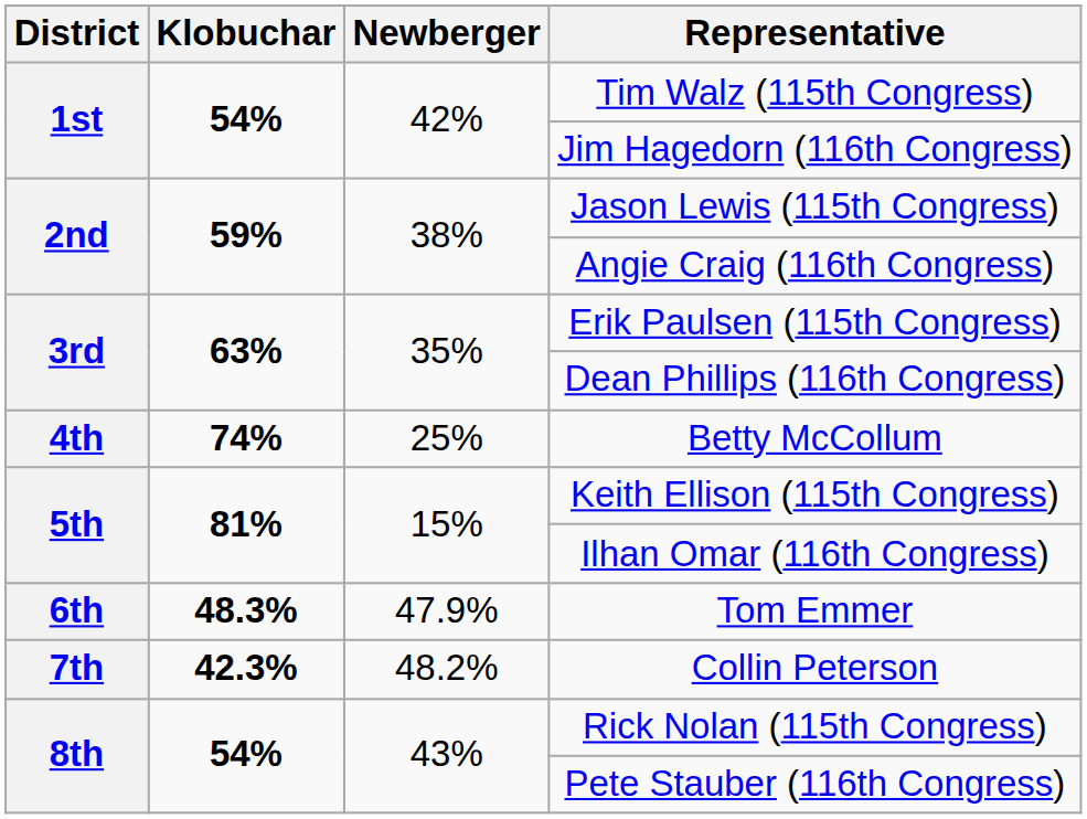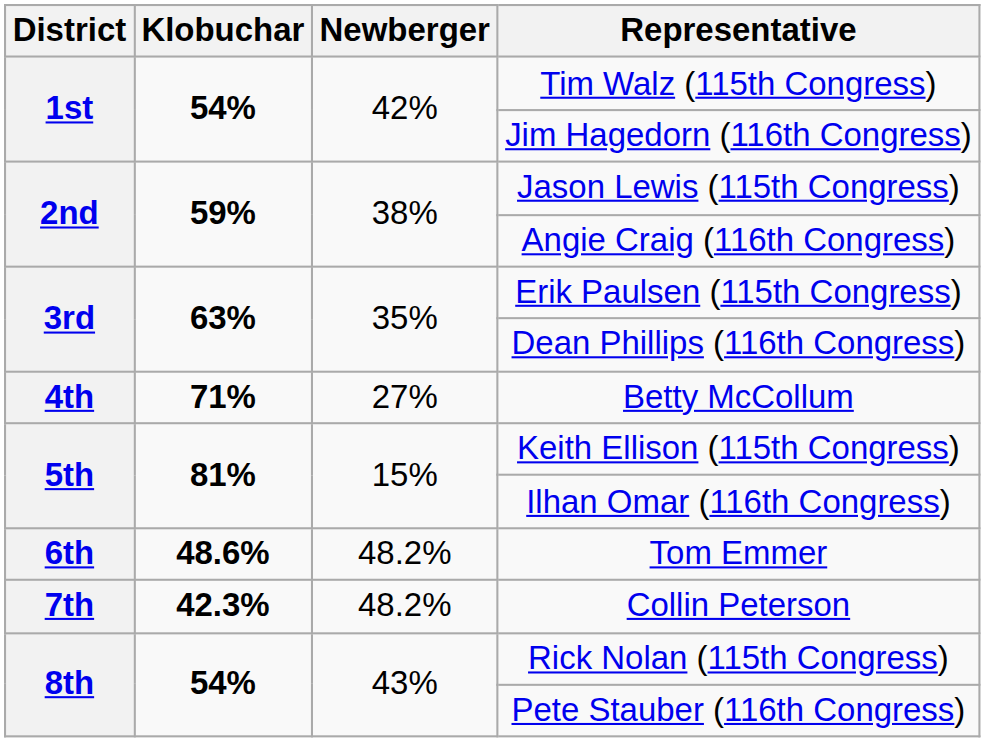Betty McCollum | Klobuchar: 74% -> 71%
Betty McCollum | Newberger: 25% -> 27%
Tom Emmer | Klobuchar: 48.3% -> 48.6%
Tom Emmer | Newberger: 47.9% -> 48.2%
